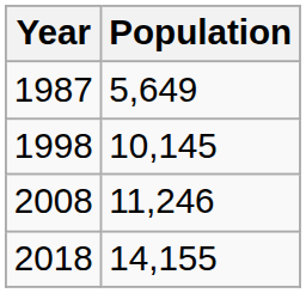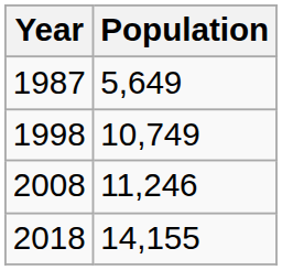1998 | Population: 10,145 -> 10,749
